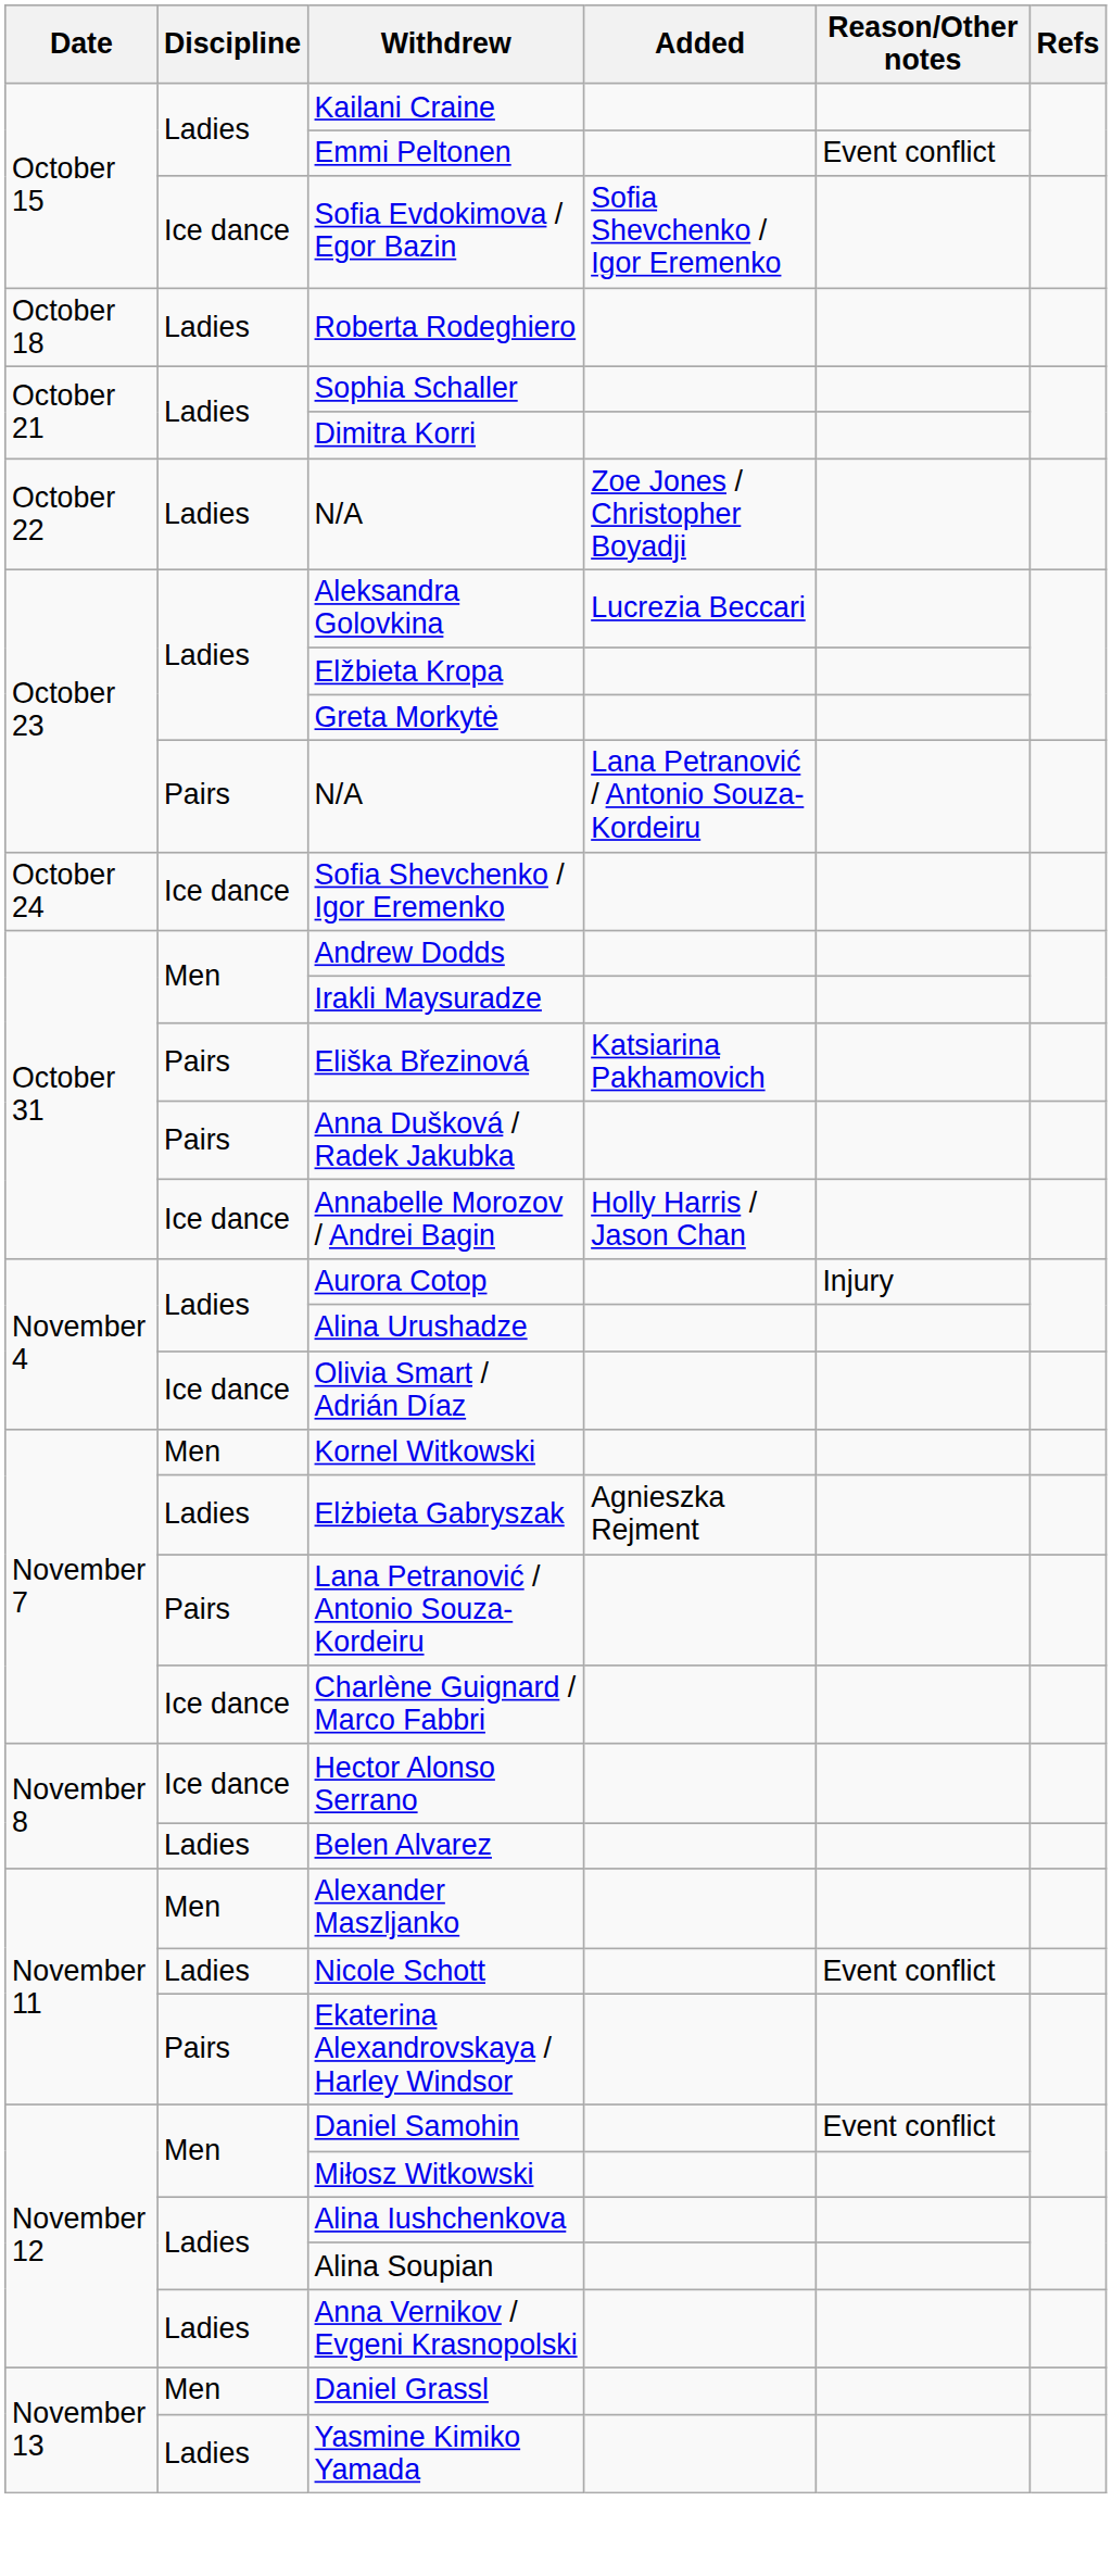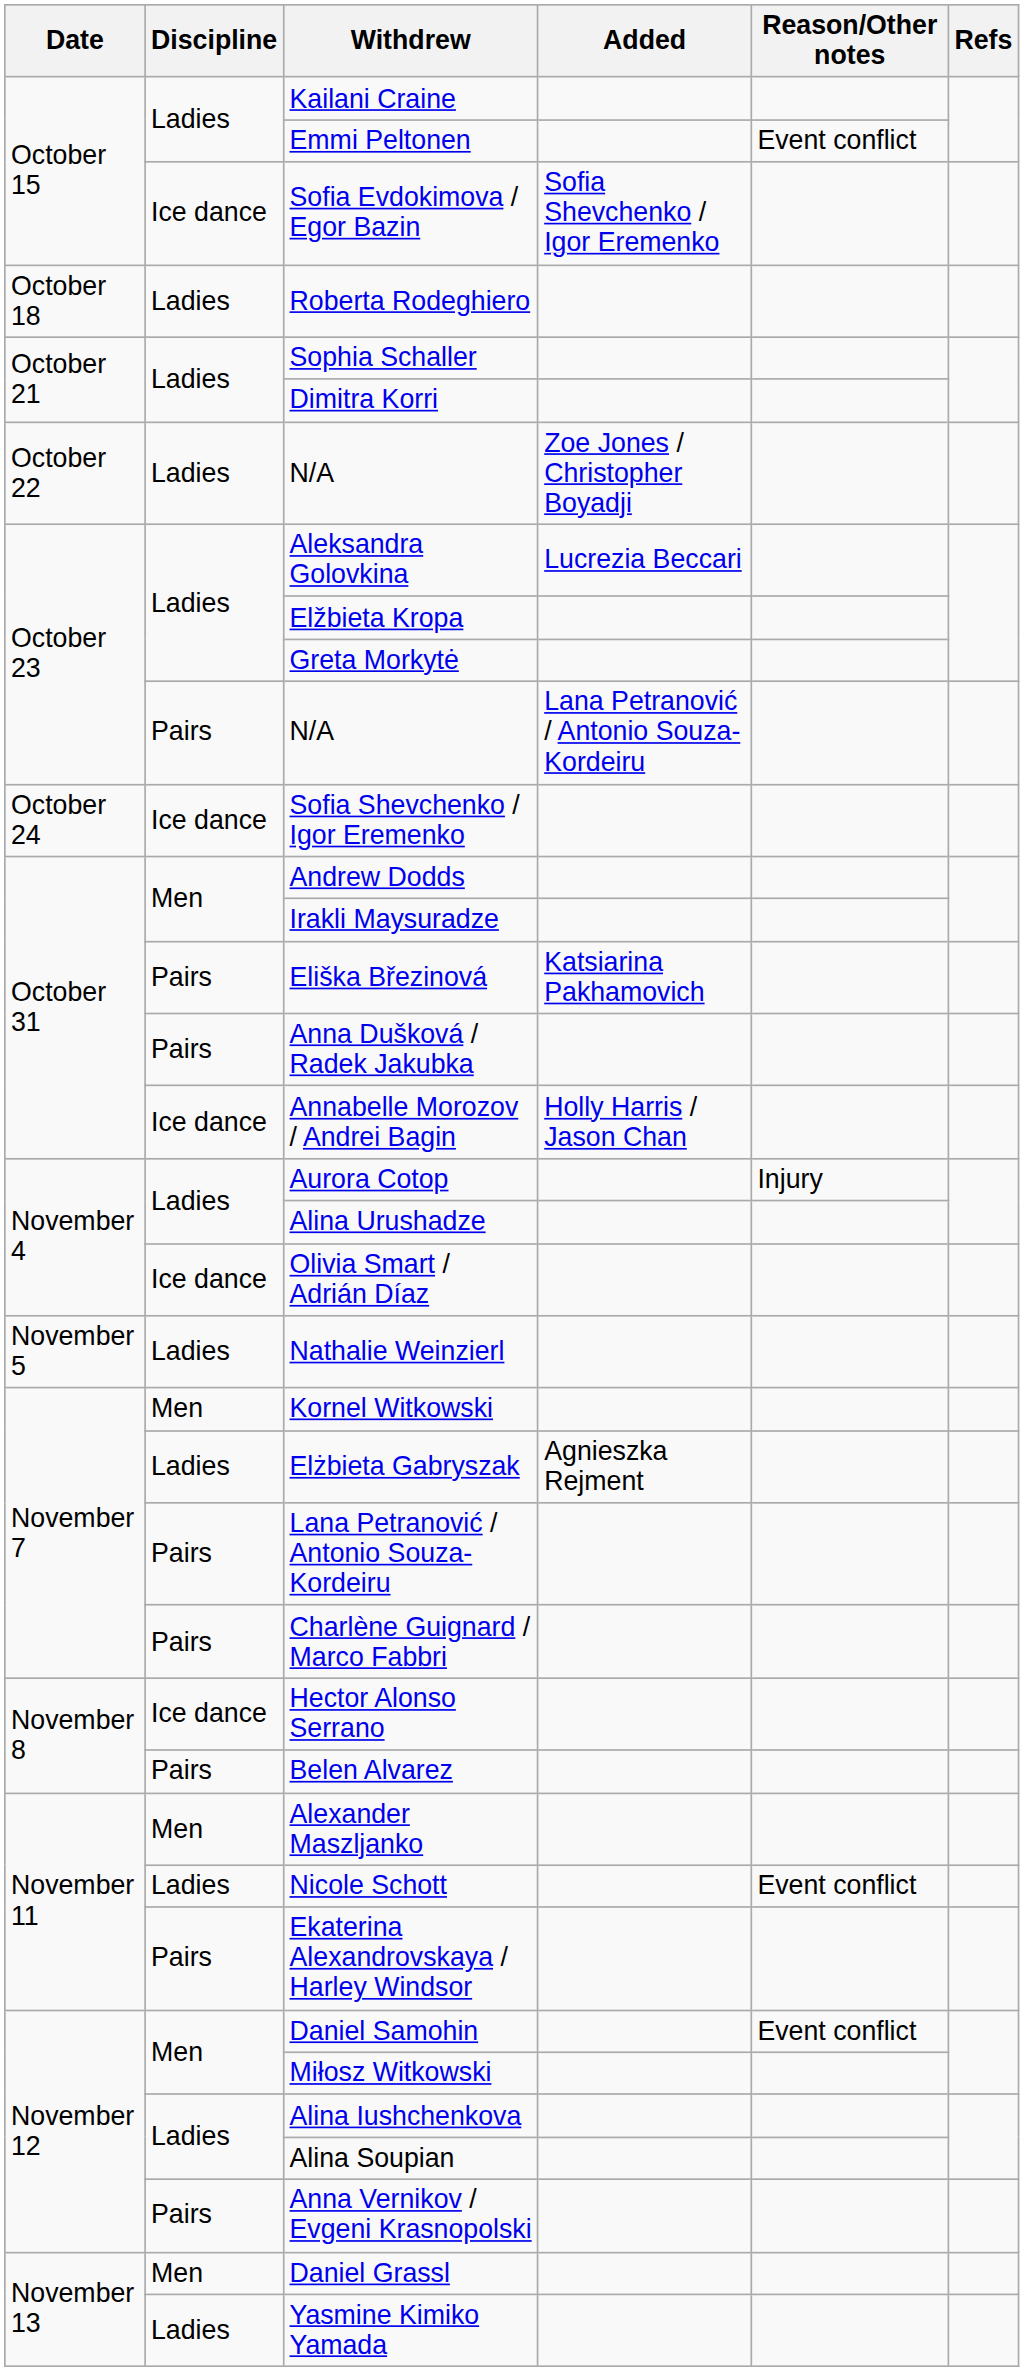+ row: November 5 | Ladies | Nathalie Weinzierl
Charlène Guignard / Marco Fabbri | Discipline: Ice dance -> Pairs
Belen Alvarez | Discipline: Ladies -> Pairs
Anna Vernikov / Evgeni Krasnopolski | Discipline: Ladies -> Pairs
